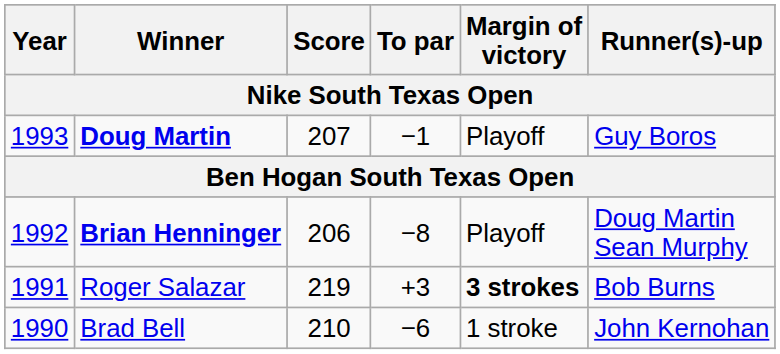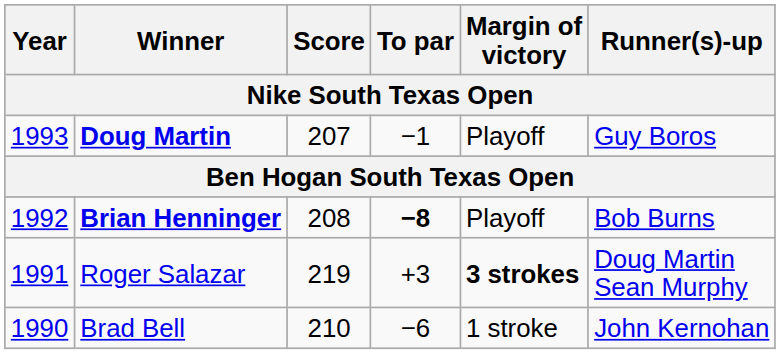Brian Henninger | Score: 206 -> 208
Brian Henninger | To par: normal -> bold
Brian Henninger | Runner(s)-up: Doug Martin Sean Murphy -> Bob Burns
Roger Salazar | Runner(s)-up: Bob Burns -> Doug Martin Sean Murphy
